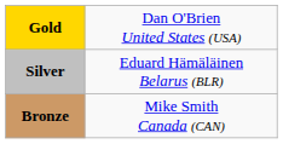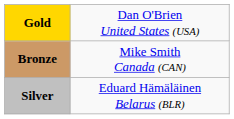rows swapped: Silver <-> Bronze
